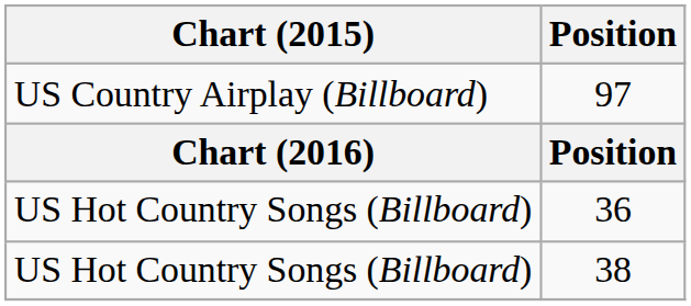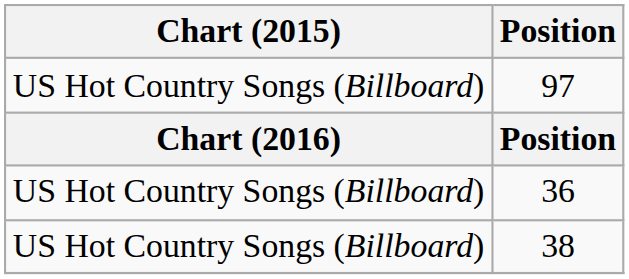97 | Chart (2015): US Country Airplay (Billboard) -> US Hot Country Songs (Billboard)
